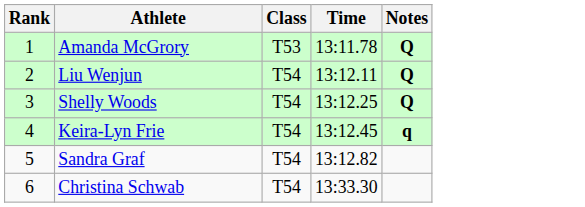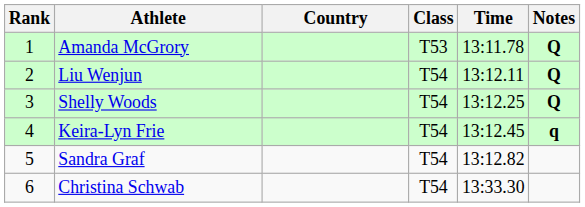+ column: Country
